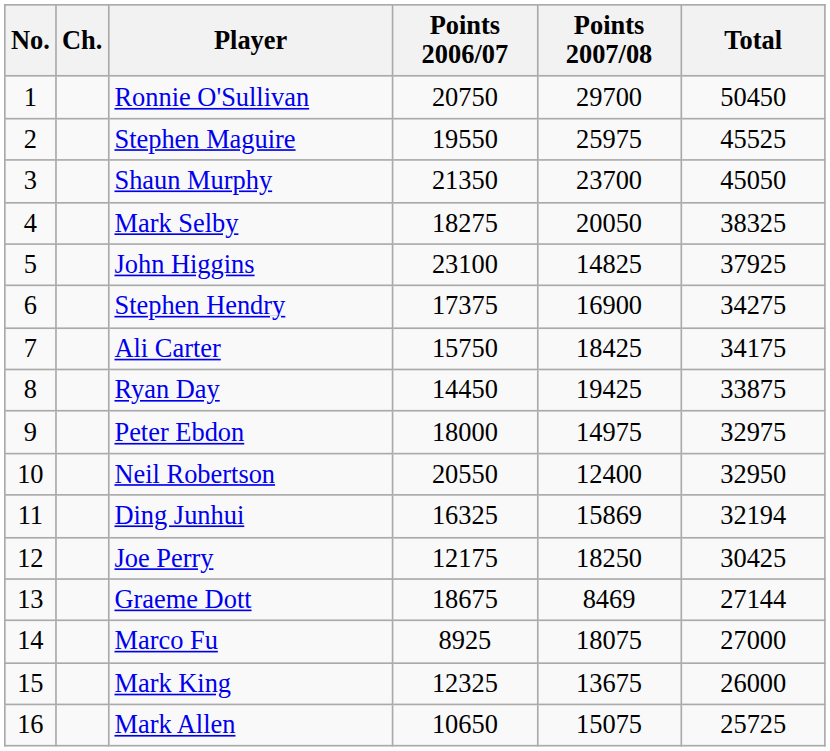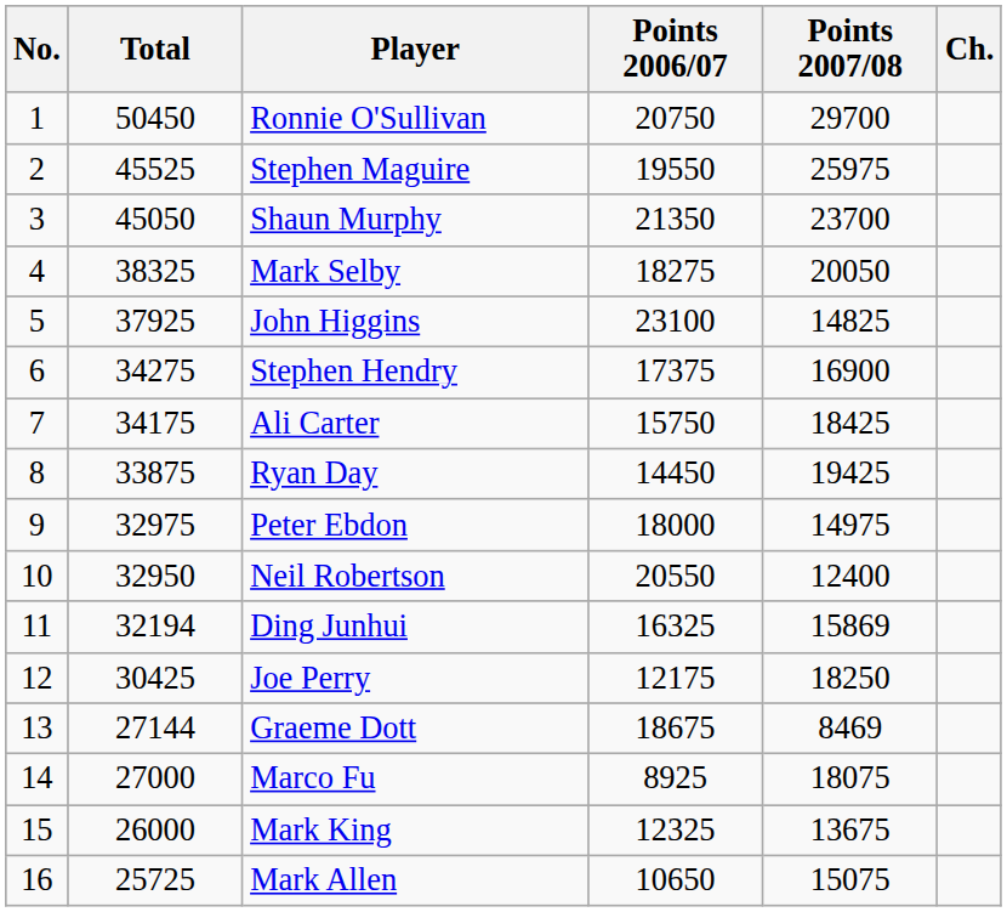columns swapped: Ch. <-> Total
